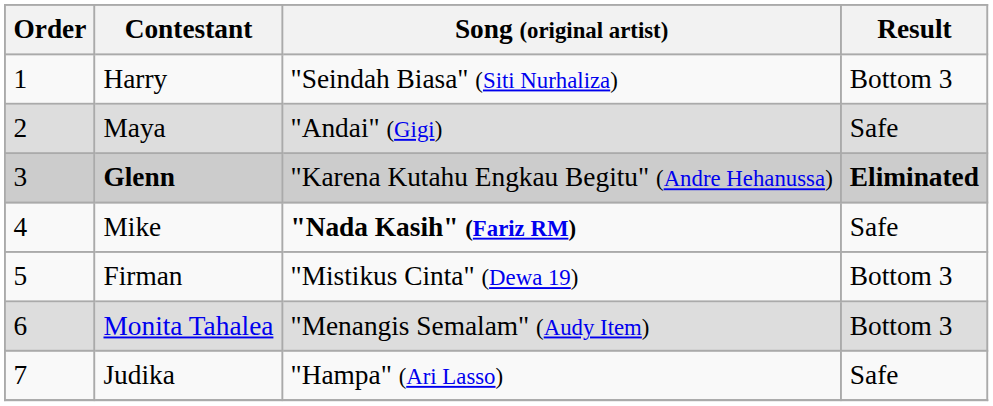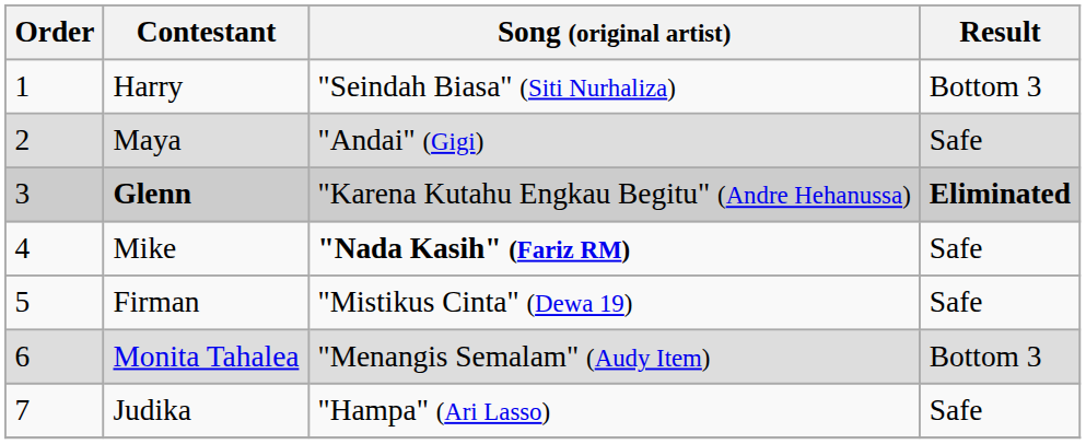Firman | Result: Bottom 3 -> Safe
